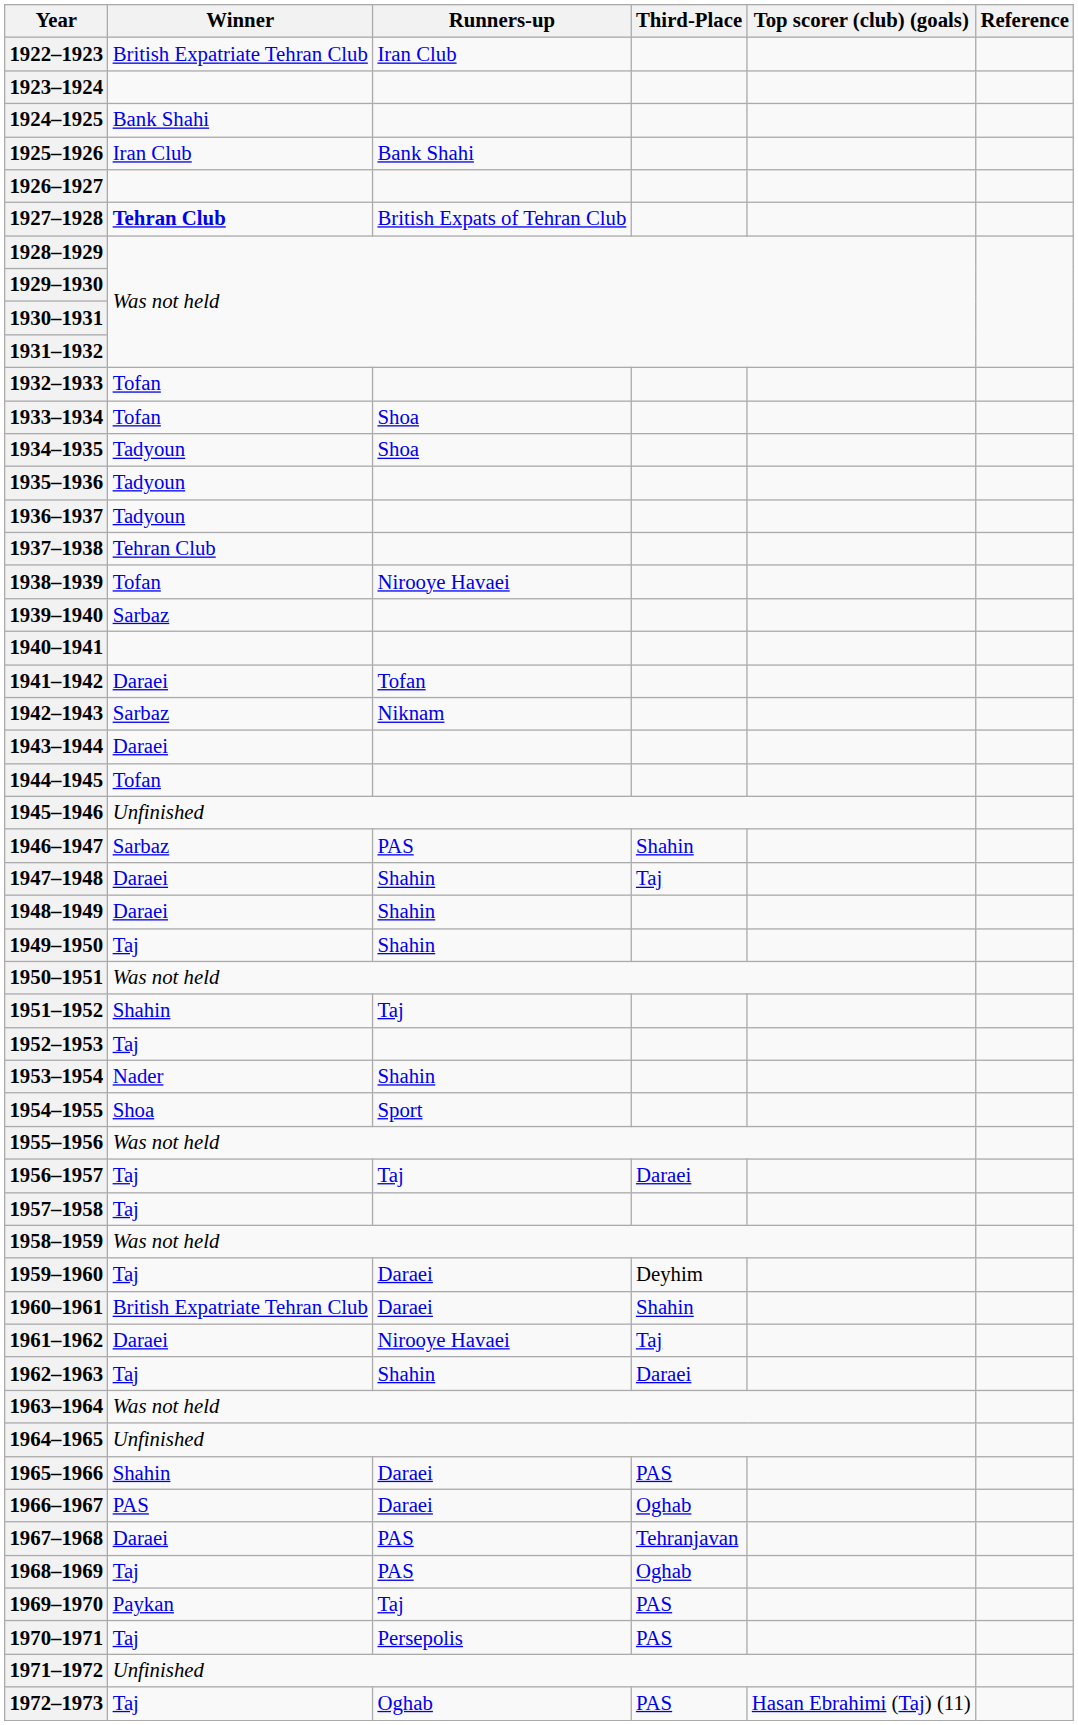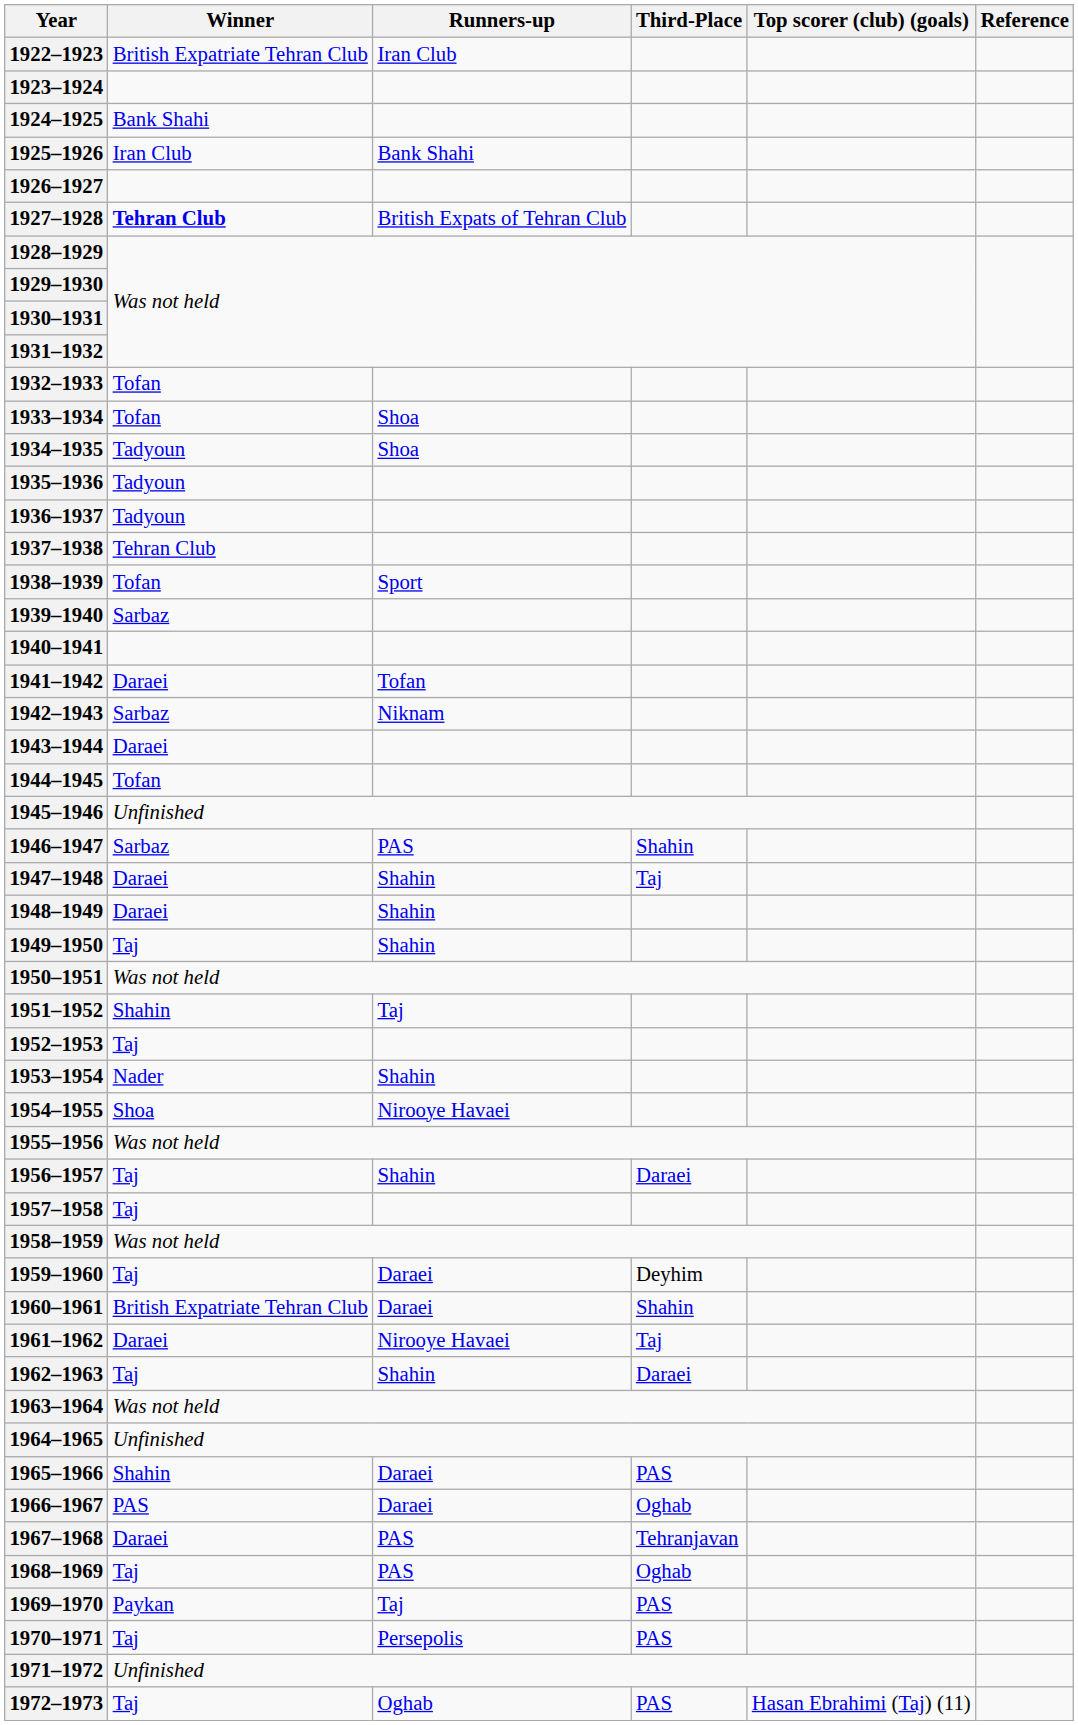1938–1939 | Runners-up: Nirooye Havaei -> Sport
1954–1955 | Runners-up: Sport -> Nirooye Havaei
1956–1957 | Runners-up: Taj -> Shahin
